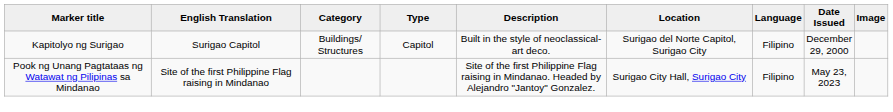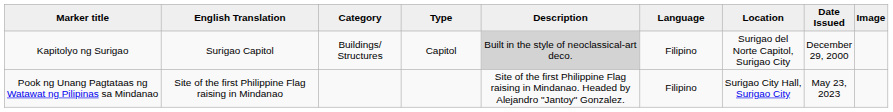columns swapped: Location <-> Language
Kapitolyo ng Surigao | Description: no background -> lightgrey background
